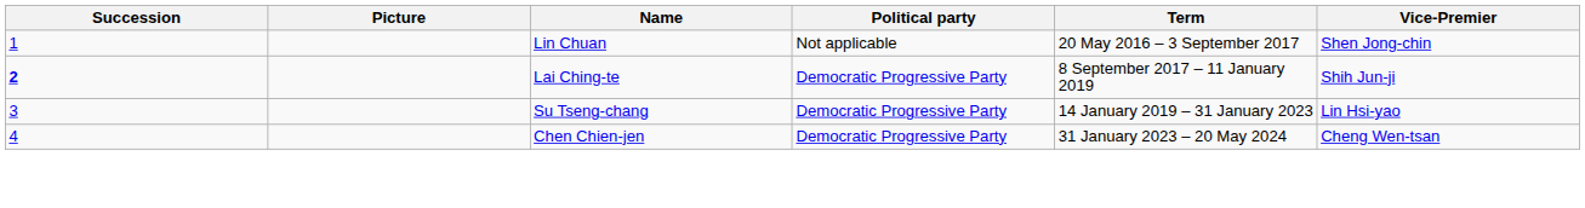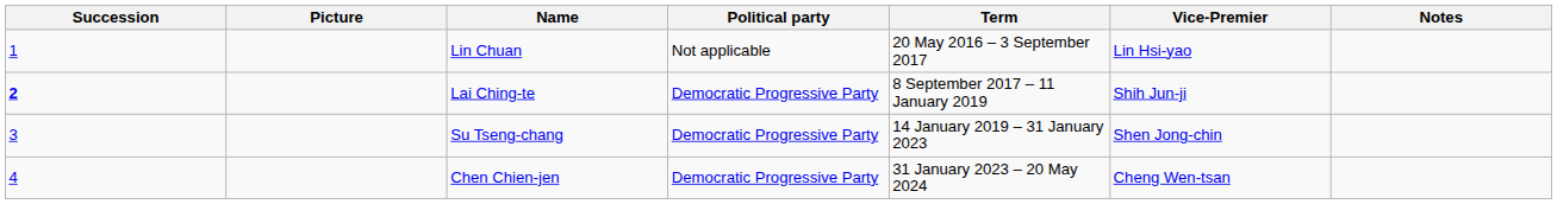+ column: Notes
Lin Chuan | Vice-Premier: Shen Jong-chin -> Lin Hsi-yao
Su Tseng-chang | Vice-Premier: Lin Hsi-yao -> Shen Jong-chin
